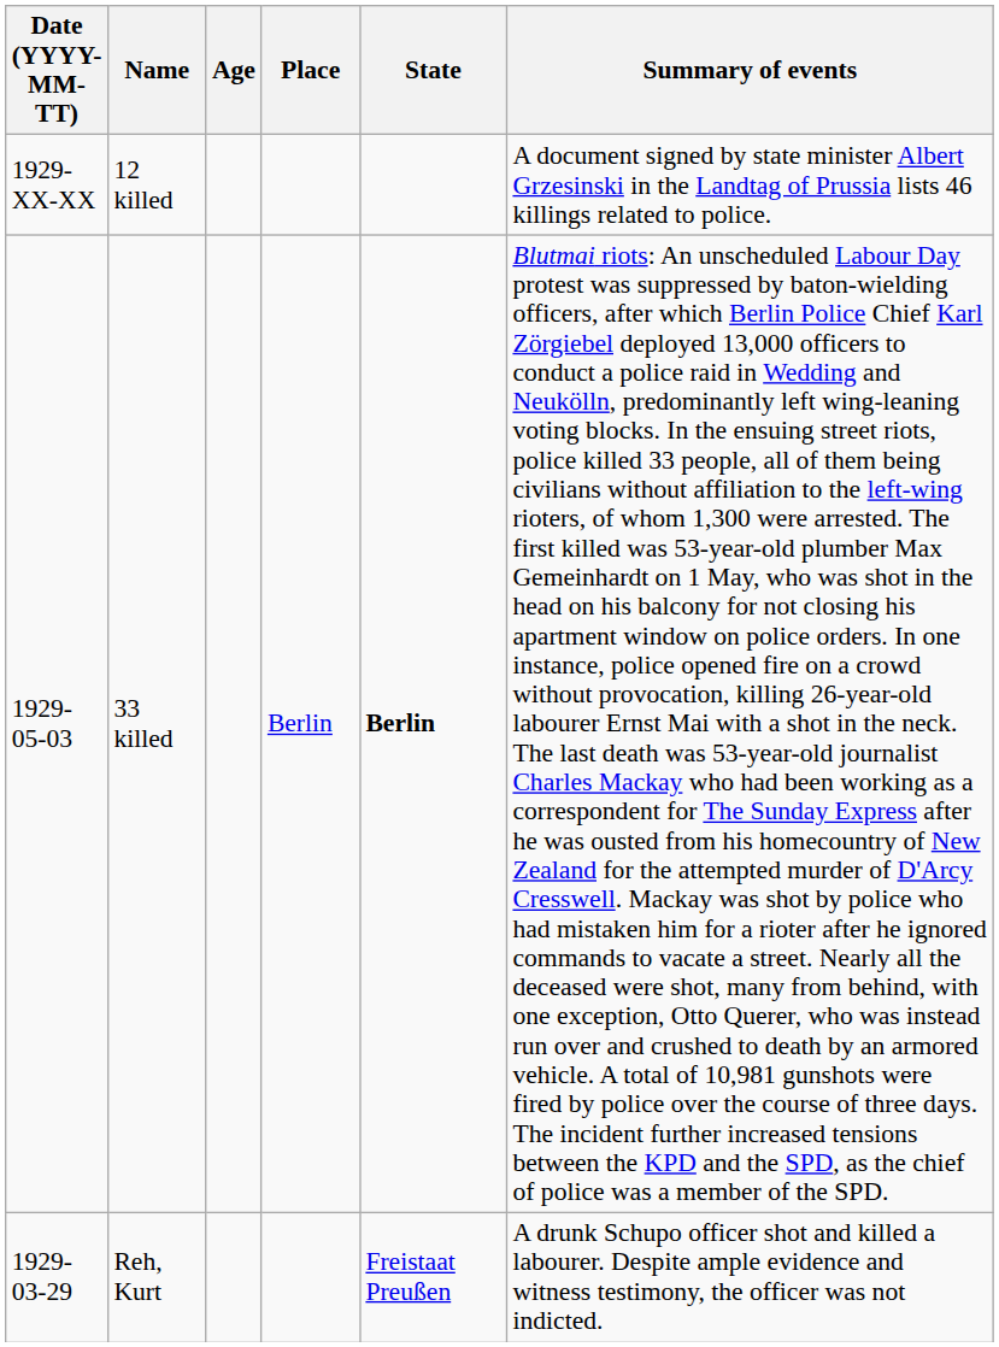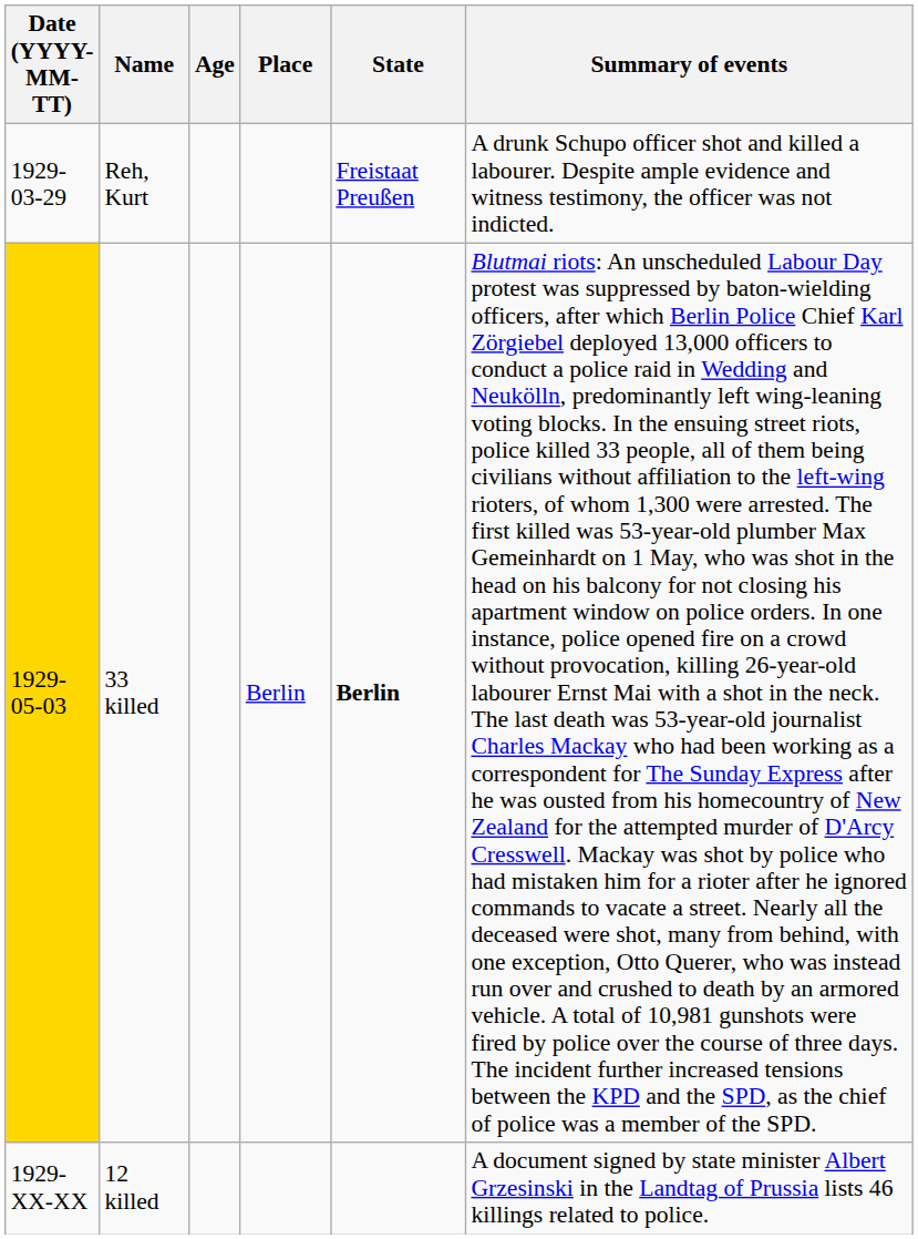rows swapped: Reh, Kurt <-> 12 killed
33 killed | Date (YYYY-MM-TT): no background -> gold background
